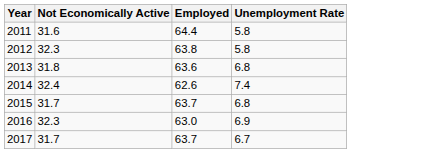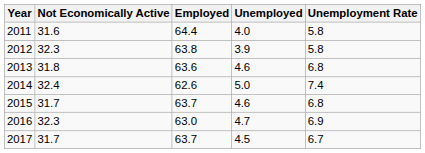+ column: Unemployed | 4.0 | 3.9 | 4.6 | 5.0 | 4.6 | 4.7 | 4.5
